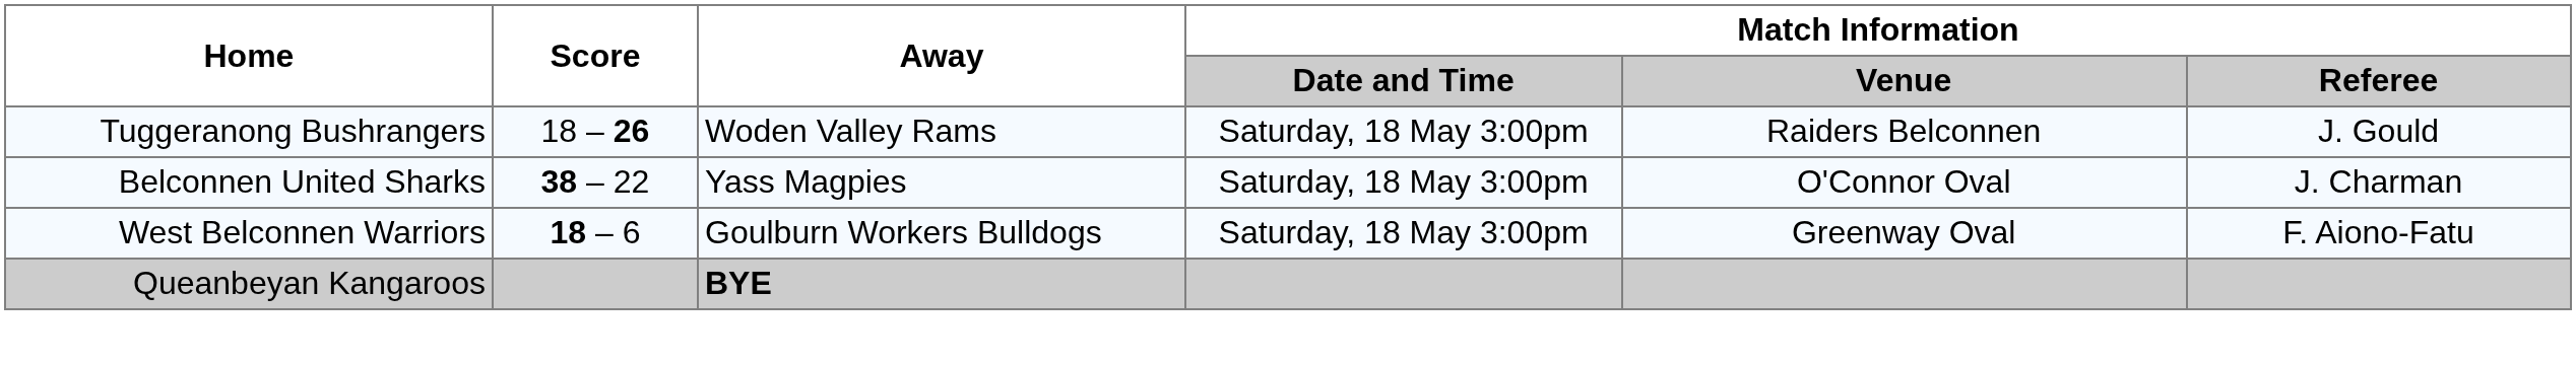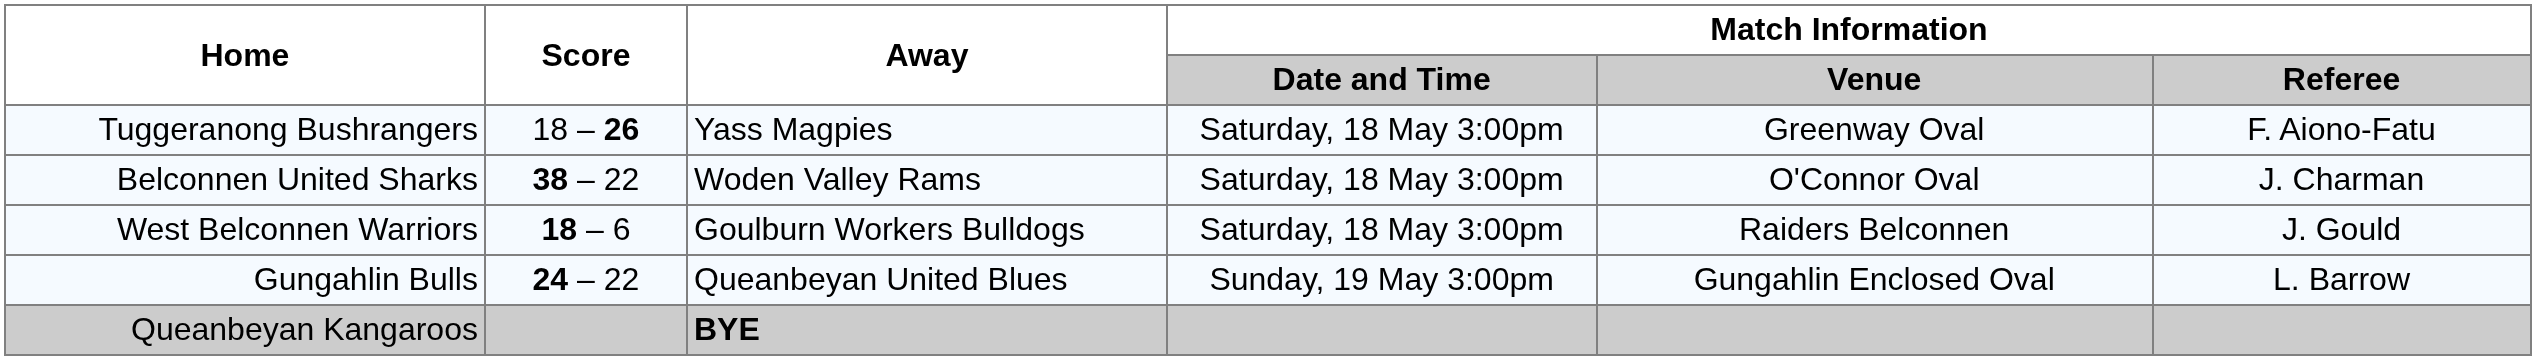Tuggeranong Bushrangers | Away: Woden Valley Rams -> Yass Magpies
Tuggeranong Bushrangers | Match Information / Venue: Raiders Belconnen -> Greenway Oval
Tuggeranong Bushrangers | Match Information / Referee: J. Gould -> F. Aiono-Fatu
Belconnen United Sharks | Away: Yass Magpies -> Woden Valley Rams
West Belconnen Warriors | Match Information / Venue: Greenway Oval -> Raiders Belconnen
West Belconnen Warriors | Match Information / Referee: F. Aiono-Fatu -> J. Gould
+ row: Gungahlin Bulls | 24 – 22 | Queanbeyan United Blues | Sunday, 19 May 3:00pm | Gungahlin Enclosed Oval | L. Barrow
